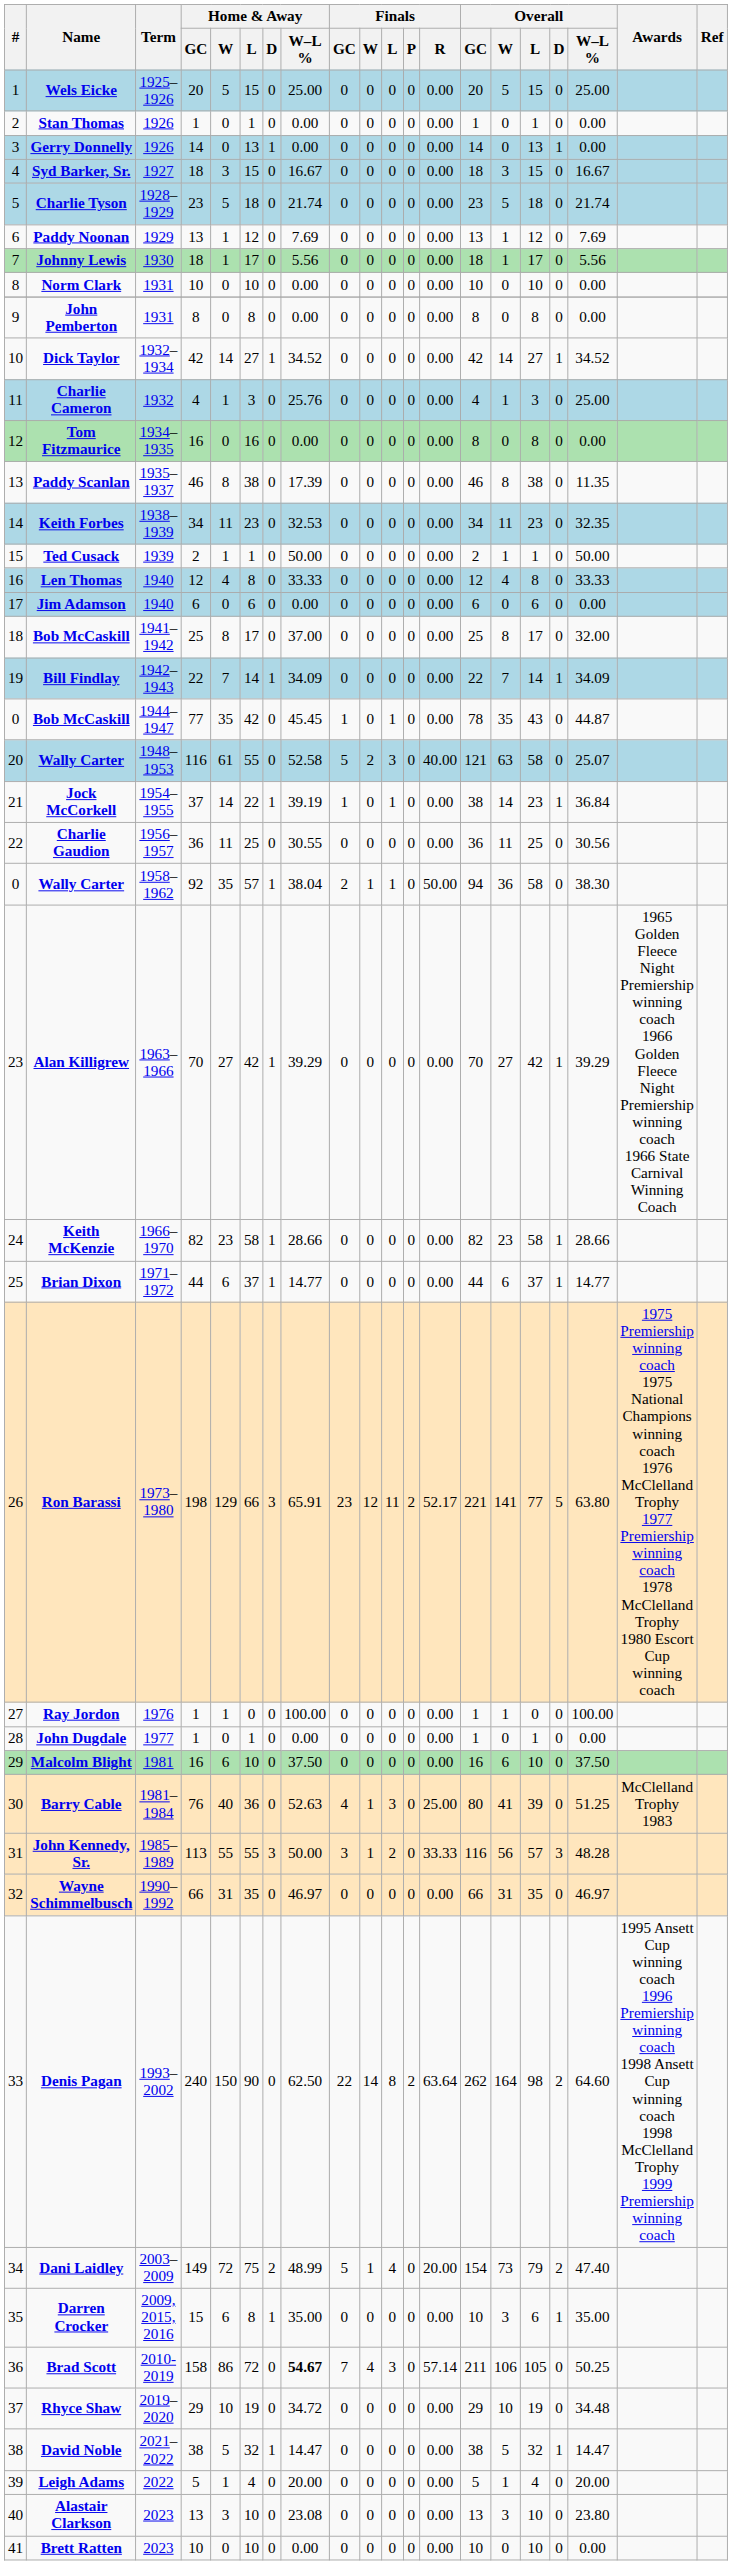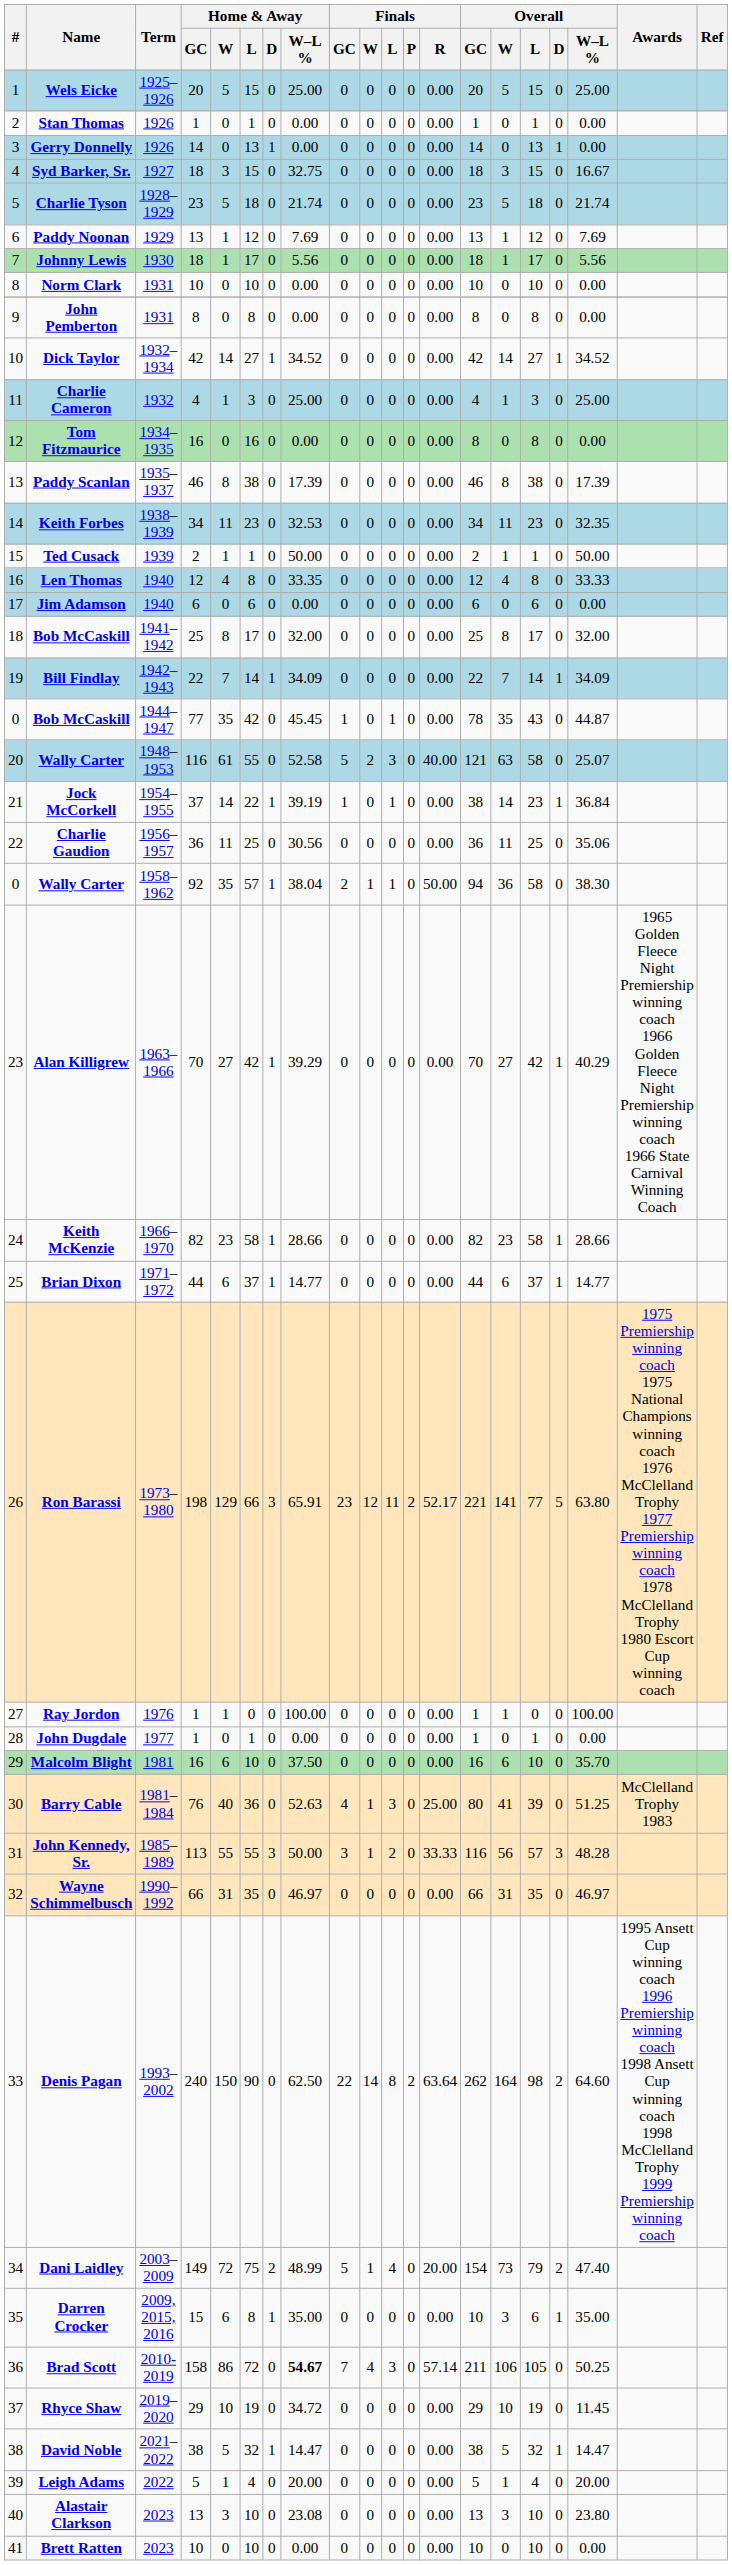Syd Barker, Sr. | Home & Away / W–L %: 16.67 -> 32.75
Charlie Cameron | Home & Away / W–L %: 25.76 -> 25.00
Paddy Scanlan | Overall / W–L %: 11.35 -> 17.39
Len Thomas | Home & Away / W–L %: 33.33 -> 33.35
18 / Bob McCaskill | Home & Away / W–L %: 37.00 -> 32.00
Charlie Gaudion | Home & Away / W–L %: 30.55 -> 30.56
Charlie Gaudion | Overall / W–L %: 30.56 -> 35.06
Alan Killigrew | Overall / W–L %: 39.29 -> 40.29
Malcolm Blight | Overall / W–L %: 37.50 -> 35.70
Rhyce Shaw | Overall / W–L %: 34.48 -> 11.45
